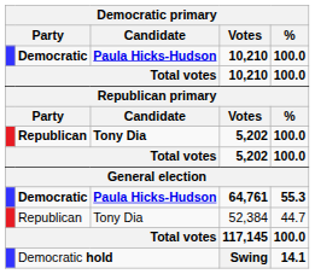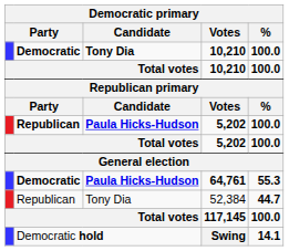Democratic / 10,210 | Candidate: Paula Hicks-Hudson -> Tony Dia
Republican / 5,202 | Candidate: Tony Dia -> Paula Hicks-Hudson
52,384 | %: normal -> bold
